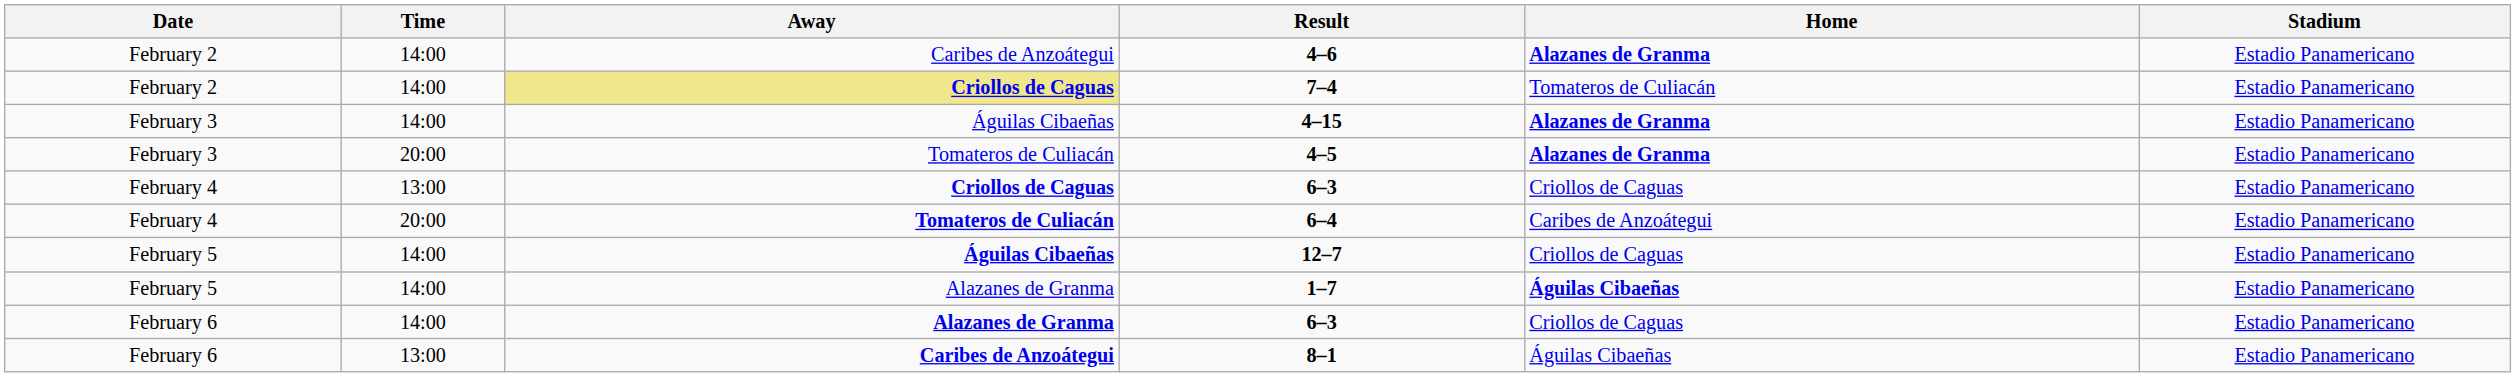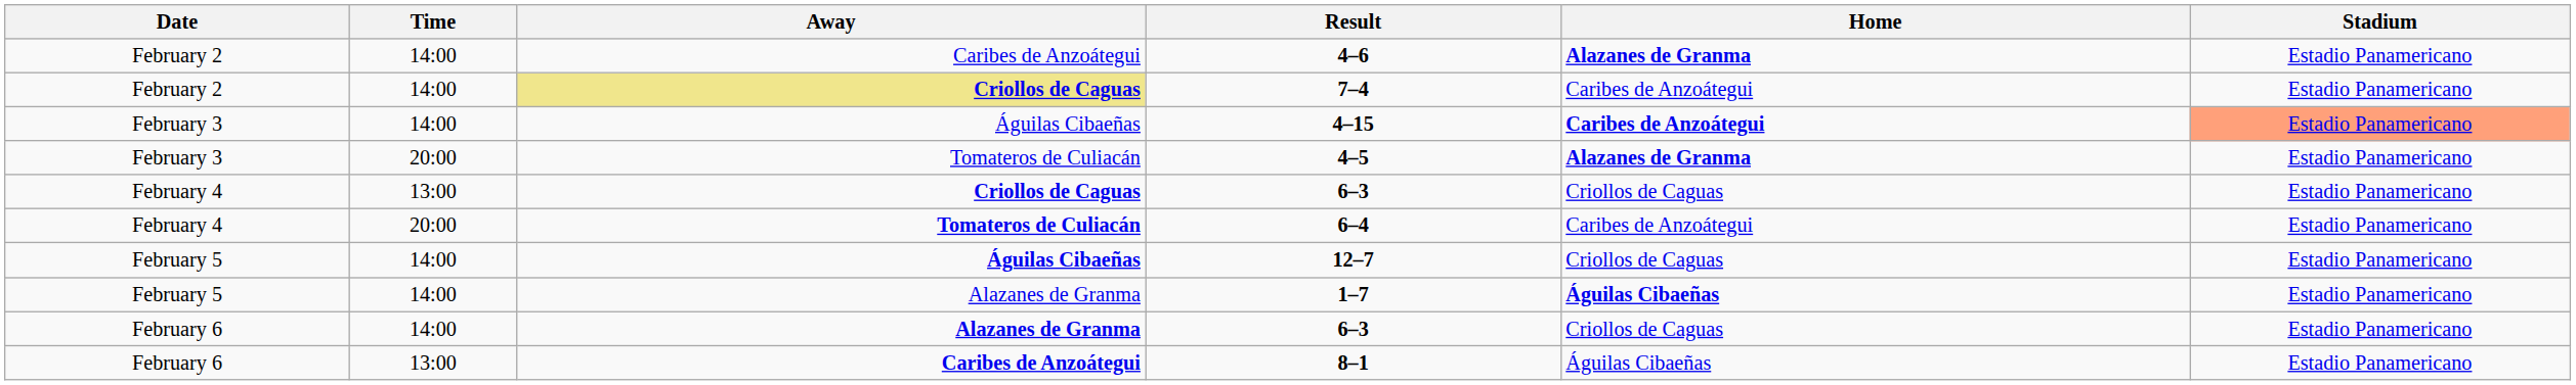7–4 | Home: Tomateros de Culiacán -> Caribes de Anzoátegui
4–15 | Home: Alazanes de Granma -> Caribes de Anzoátegui
4–15 | Stadium: no background -> lightsalmon background
